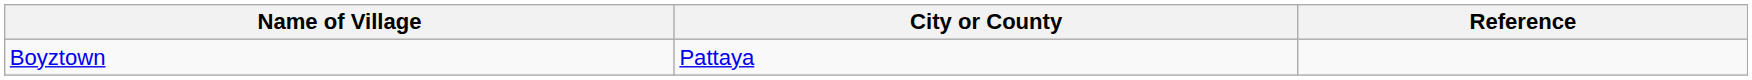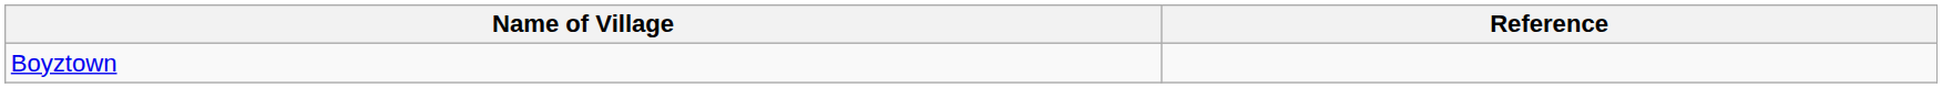- column: City or County | Pattaya
